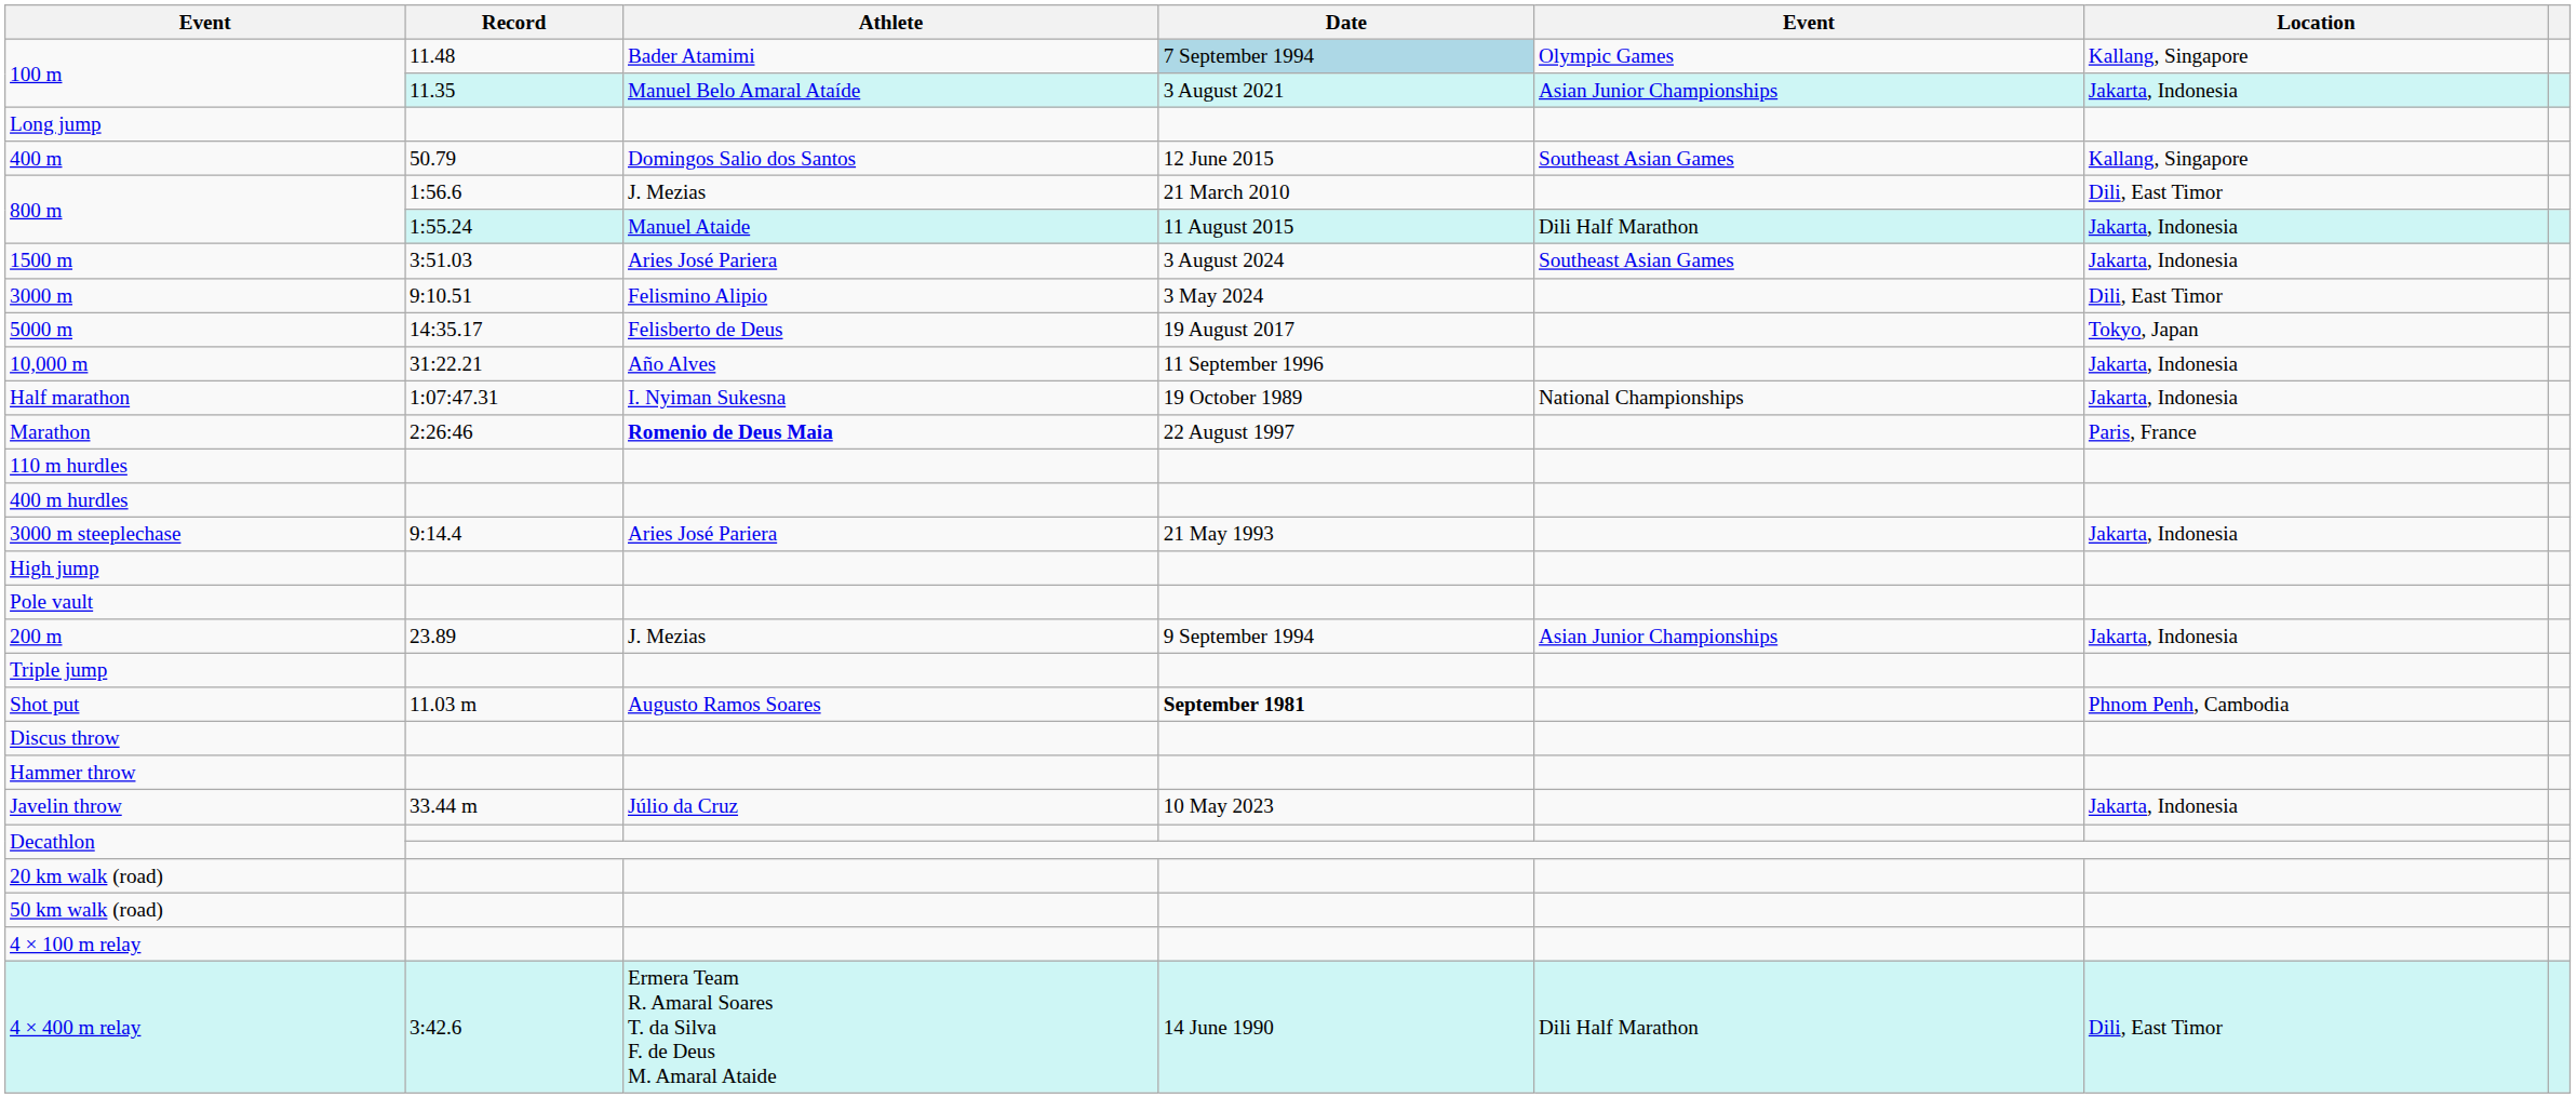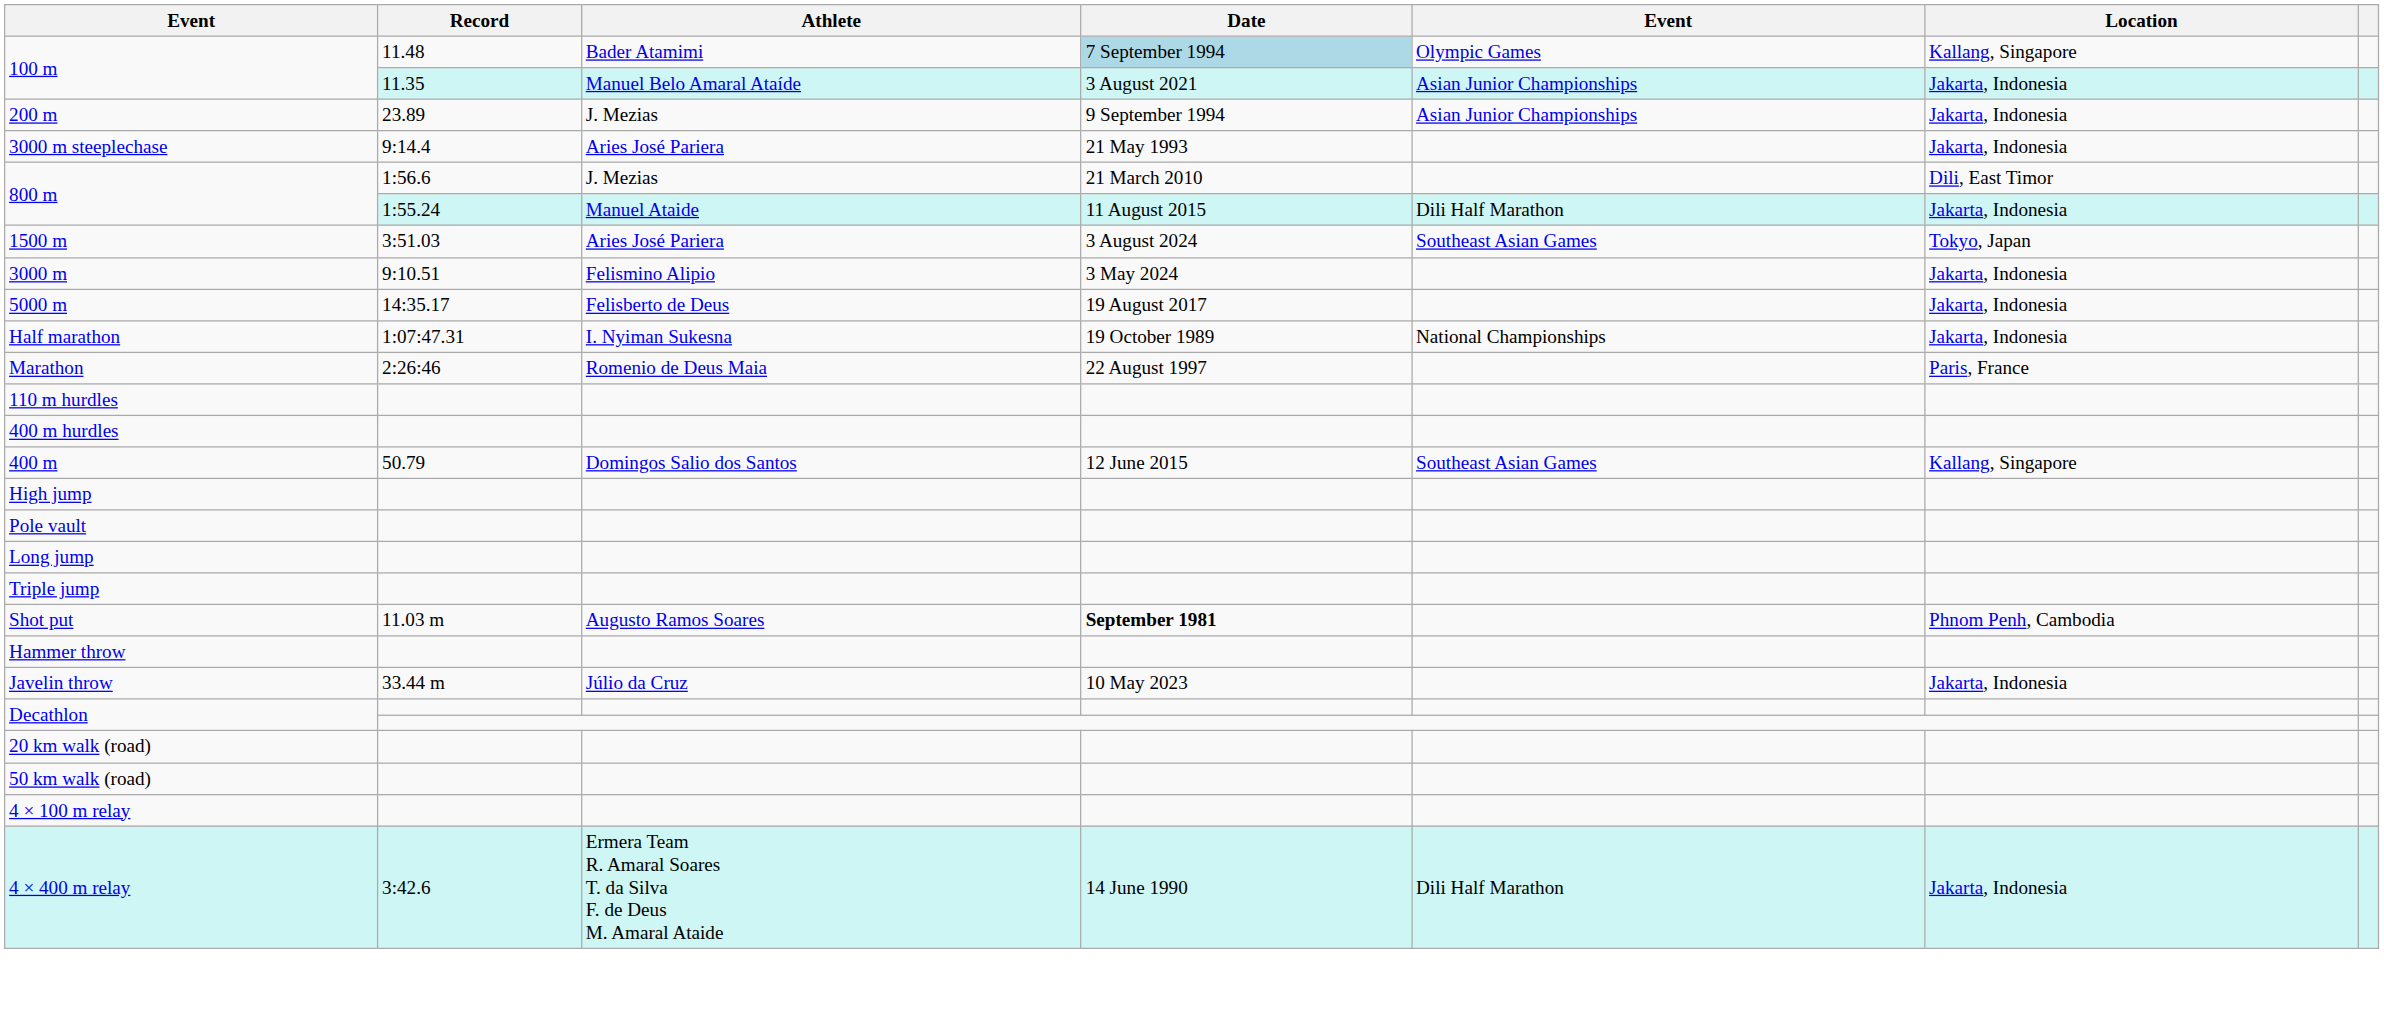rows swapped: 200 m <-> Long jump
rows swapped: 400 m <-> 3000 m steeplechase
1500 m | Location: Jakarta, Indonesia -> Tokyo, Japan
3000 m | Location: Dili, East Timor -> Jakarta, Indonesia
5000 m | Location: Tokyo, Japan -> Jakarta, Indonesia
- row: 10,000 m | 31:22.21 | Año Alves | 11 September 1996 | Jakarta, Indonesia
Marathon | Athlete: bold -> normal
- row: Discus throw
4 × 400 m relay | Location: Dili, East Timor -> Jakarta, Indonesia
